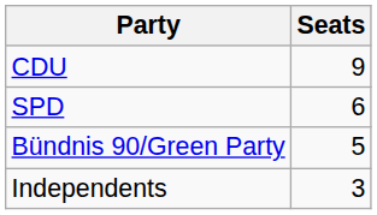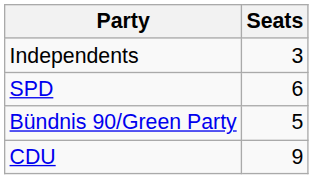rows swapped: CDU <-> Independents
